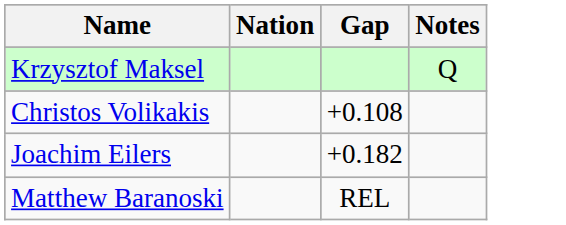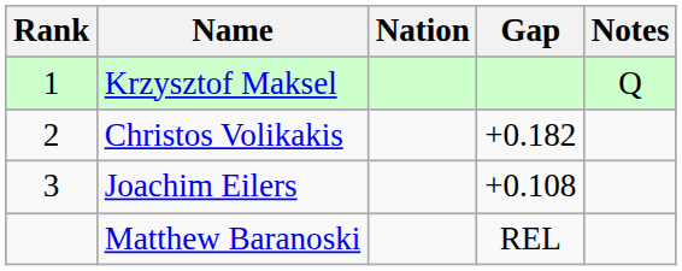+ column: Rank | 1 | 2 | 3
Christos Volikakis | Gap: +0.108 -> +0.182
Joachim Eilers | Gap: +0.182 -> +0.108
